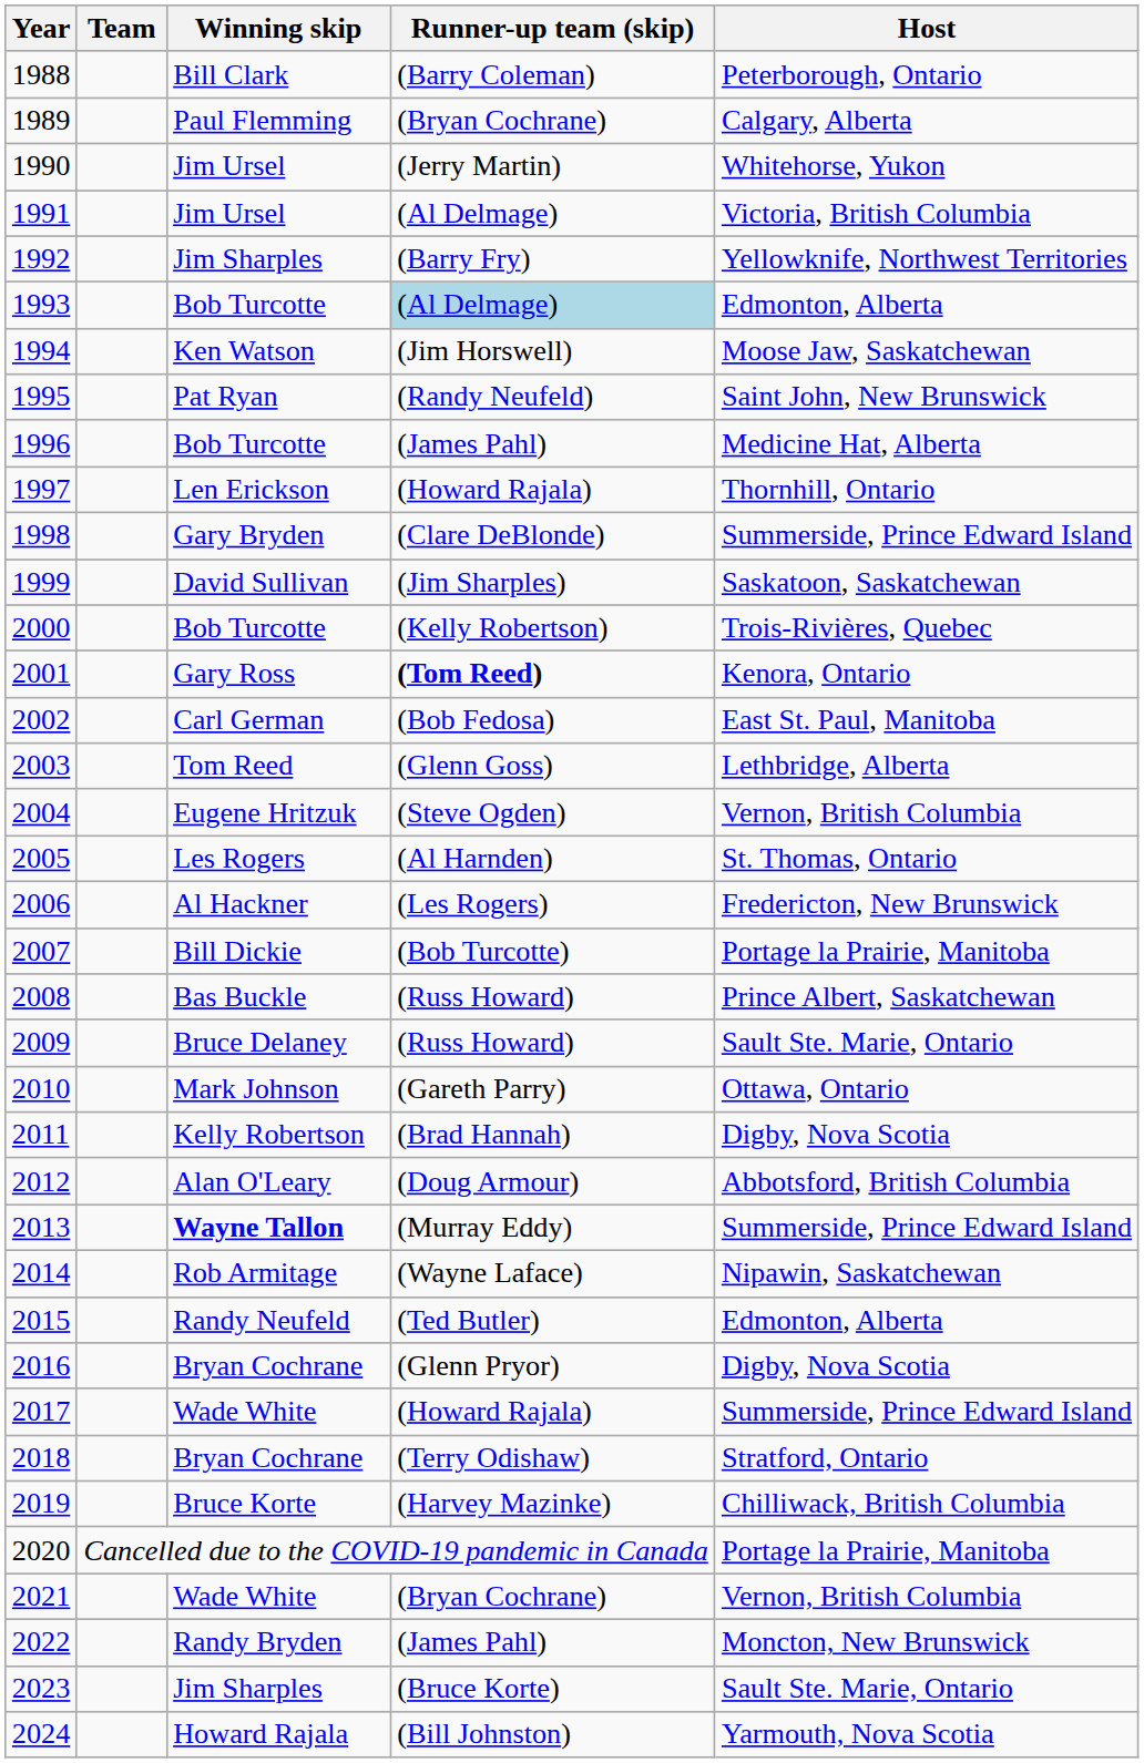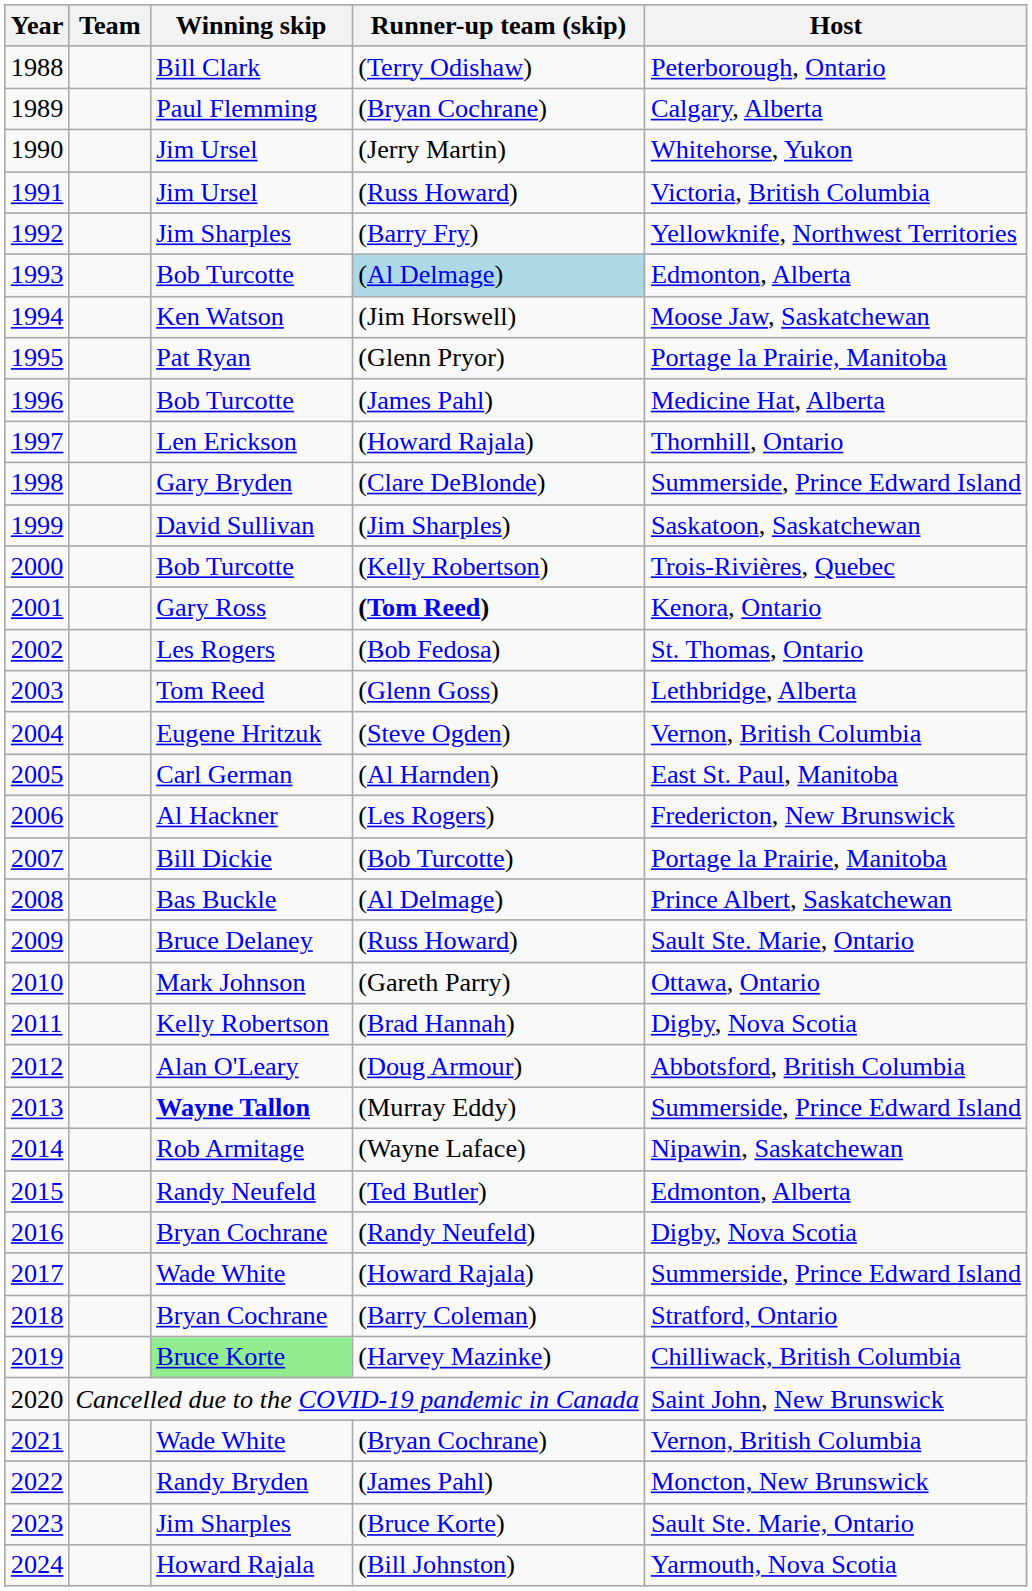1988 | Runner-up team (skip): (Barry Coleman) -> (Terry Odishaw)
1991 | Runner-up team (skip): (Al Delmage) -> (Russ Howard)
1995 | Runner-up team (skip): (Randy Neufeld) -> (Glenn Pryor)
1995 | Host: Saint John, New Brunswick -> Portage la Prairie, Manitoba
2002 | Winning skip: Carl German -> Les Rogers
2002 | Host: East St. Paul, Manitoba -> St. Thomas, Ontario
2005 | Winning skip: Les Rogers -> Carl German
2005 | Host: St. Thomas, Ontario -> East St. Paul, Manitoba
2008 | Runner-up team (skip): (Russ Howard) -> (Al Delmage)
2016 | Runner-up team (skip): (Glenn Pryor) -> (Randy Neufeld)
2018 | Runner-up team (skip): (Terry Odishaw) -> (Barry Coleman)
2019 | Winning skip: no background -> lightgreen background
2020 | Host: Portage la Prairie, Manitoba -> Saint John, New Brunswick
